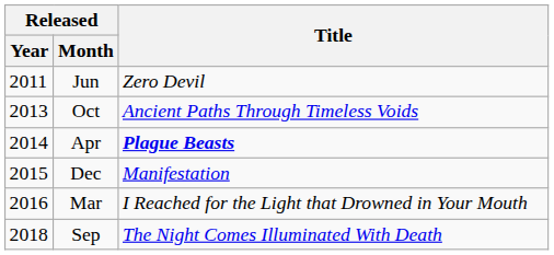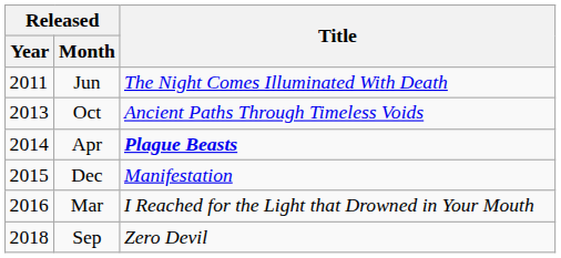Jun | Title: Zero Devil -> The Night Comes Illuminated With Death
Sep | Title: The Night Comes Illuminated With Death -> Zero Devil
